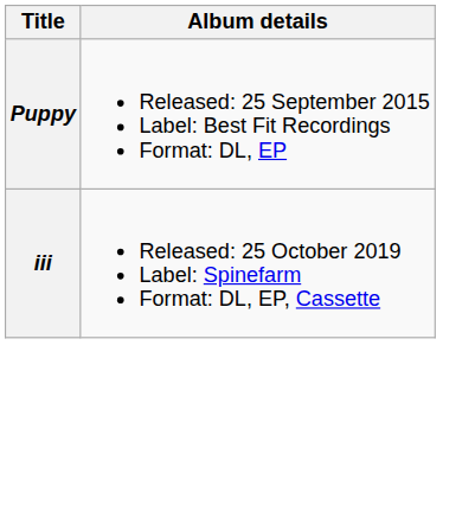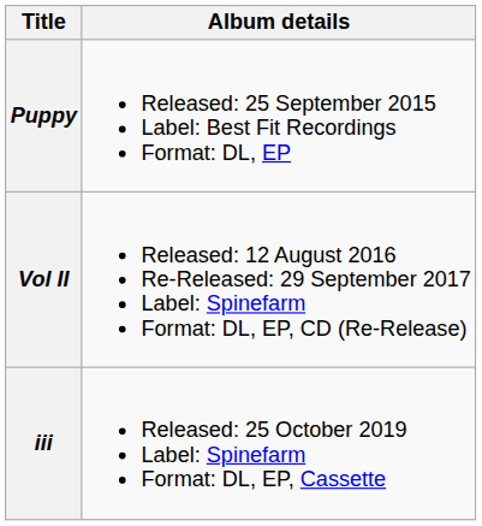+ row: Vol II | Released: 12 August 2016 Re-Released: 29 September 2017 Label: Spinefarm Format: DL, EP, CD (Re-Release)
